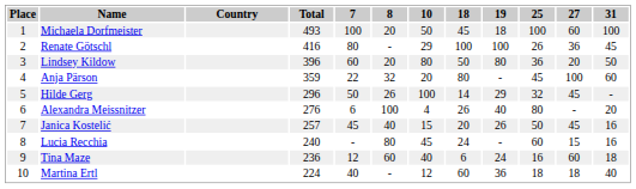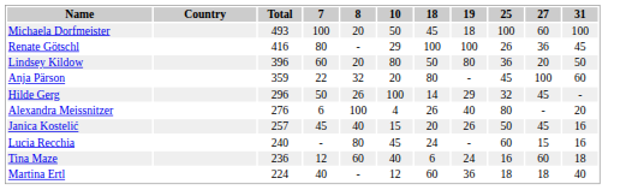- column: Place | 1 | 2 | 3 | 4 | 5 | 6 | 7 | 8 | 9 | 10
